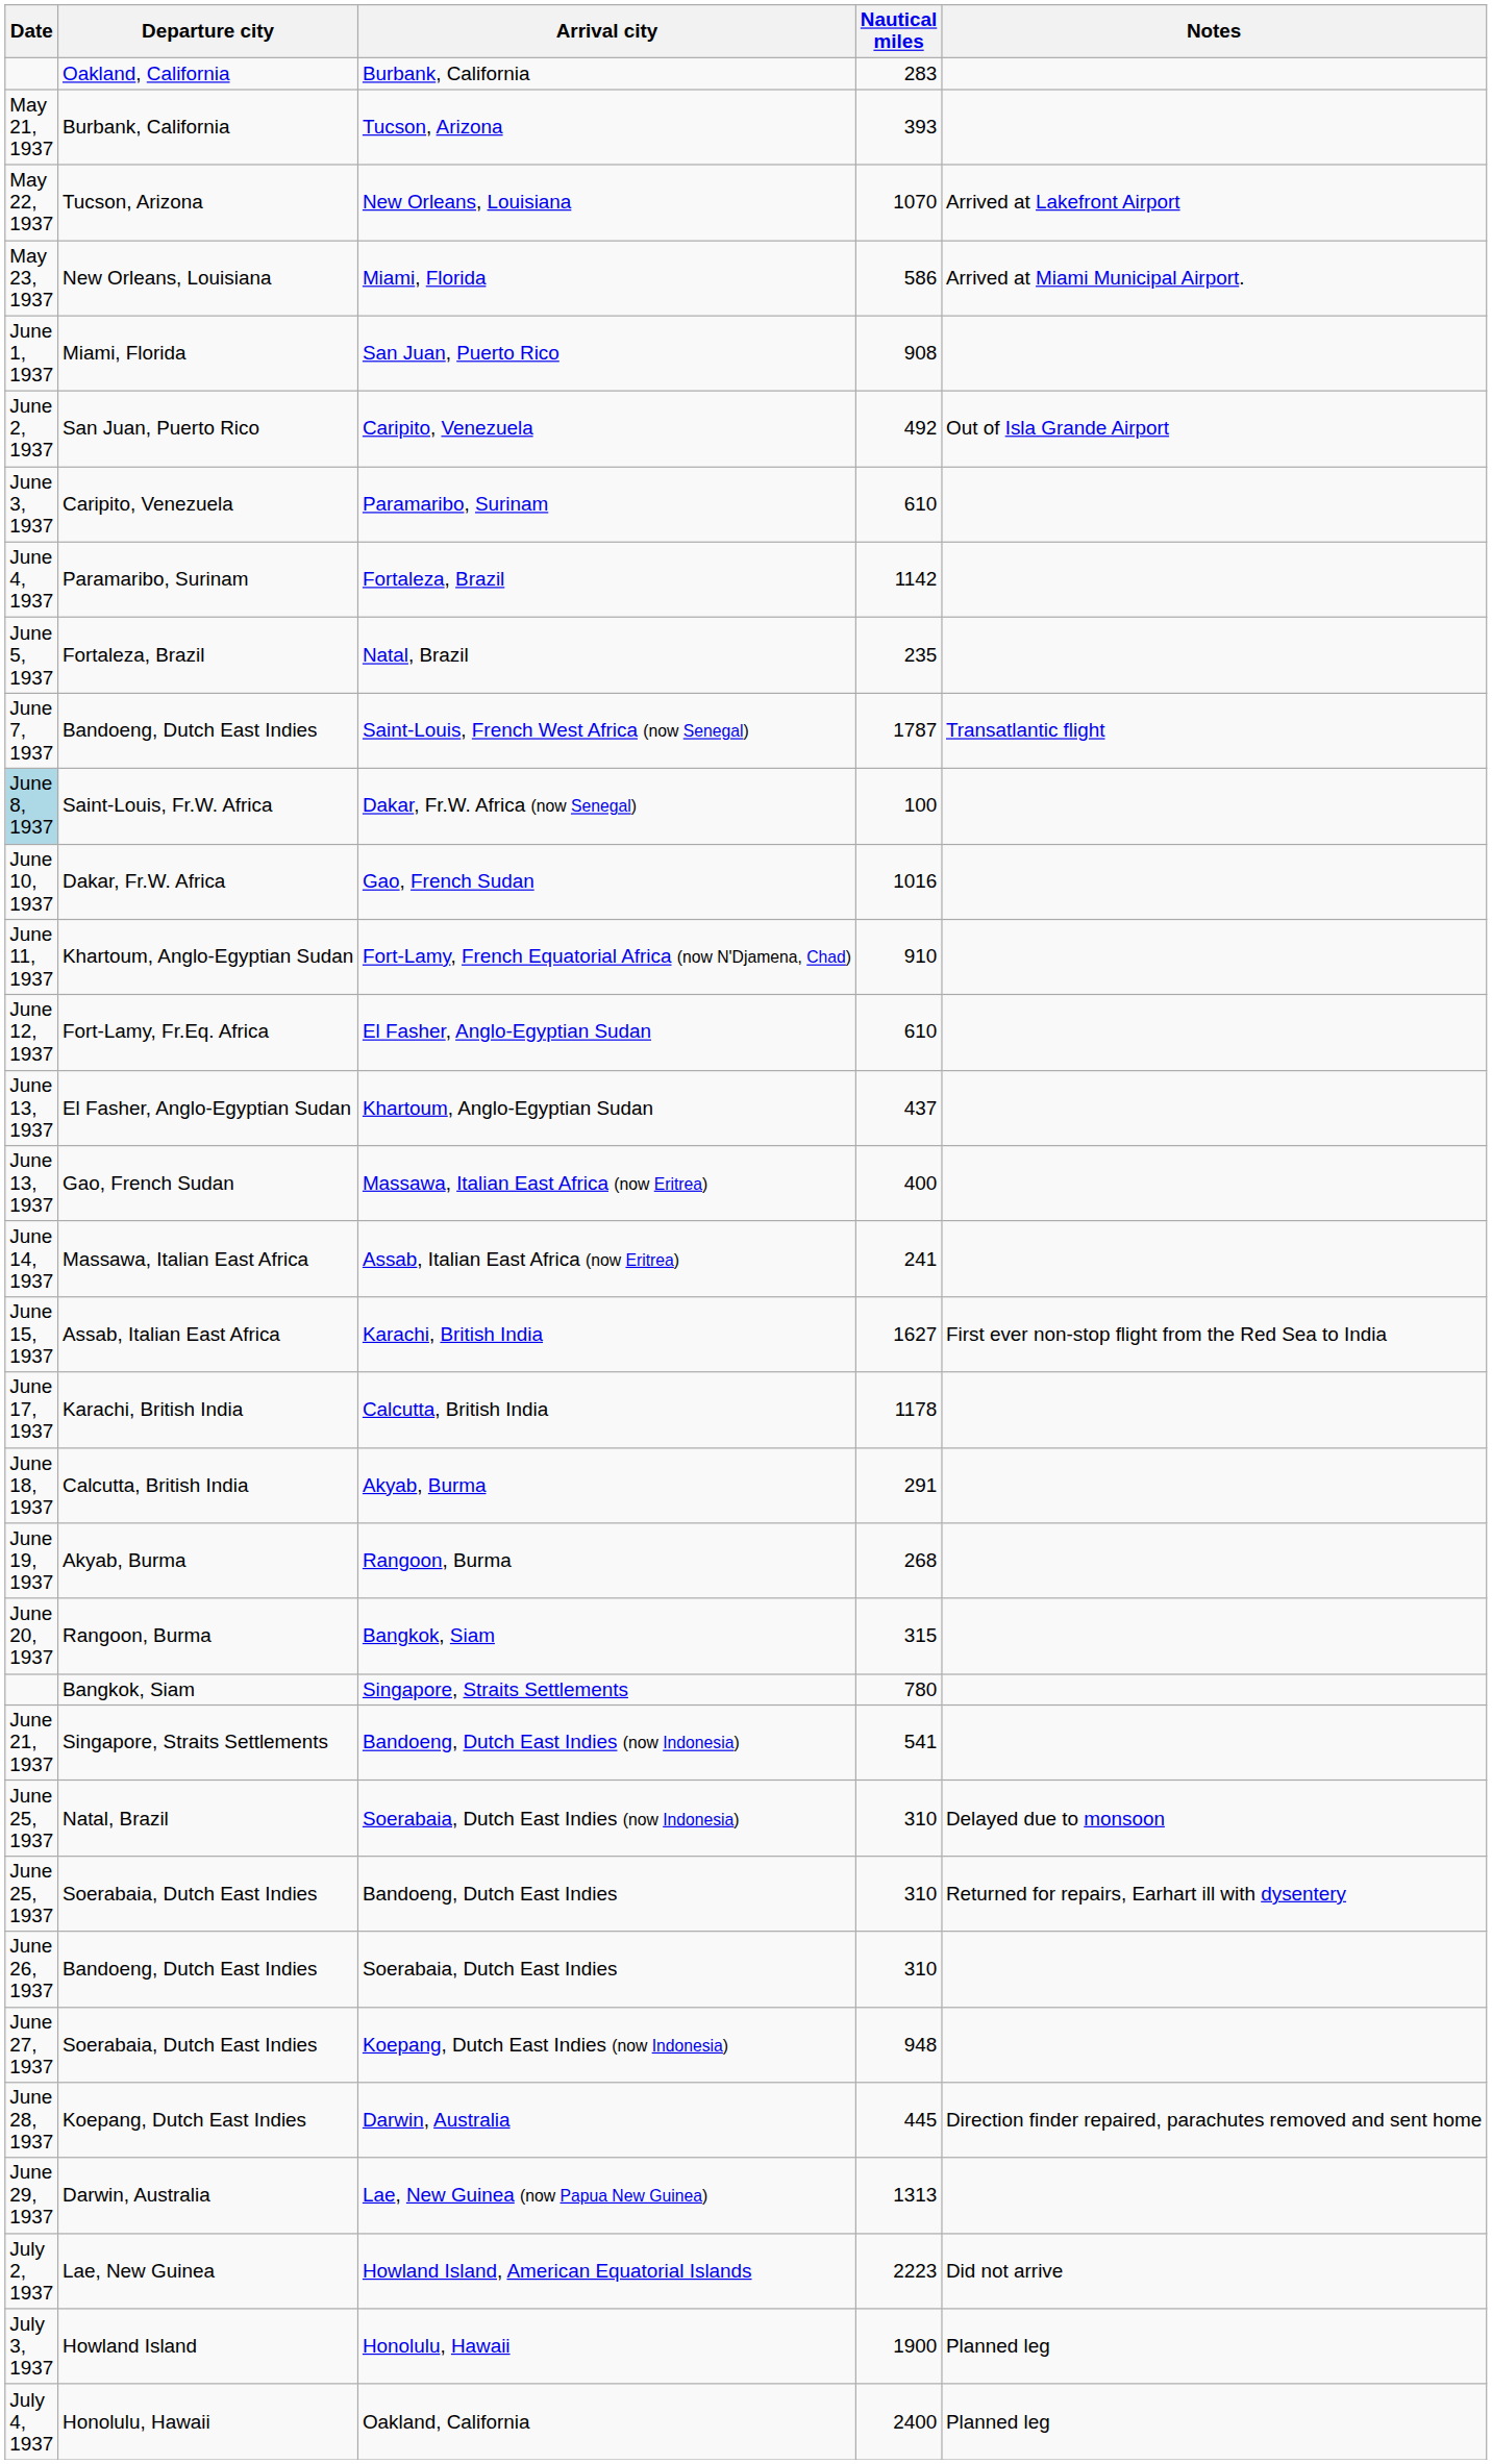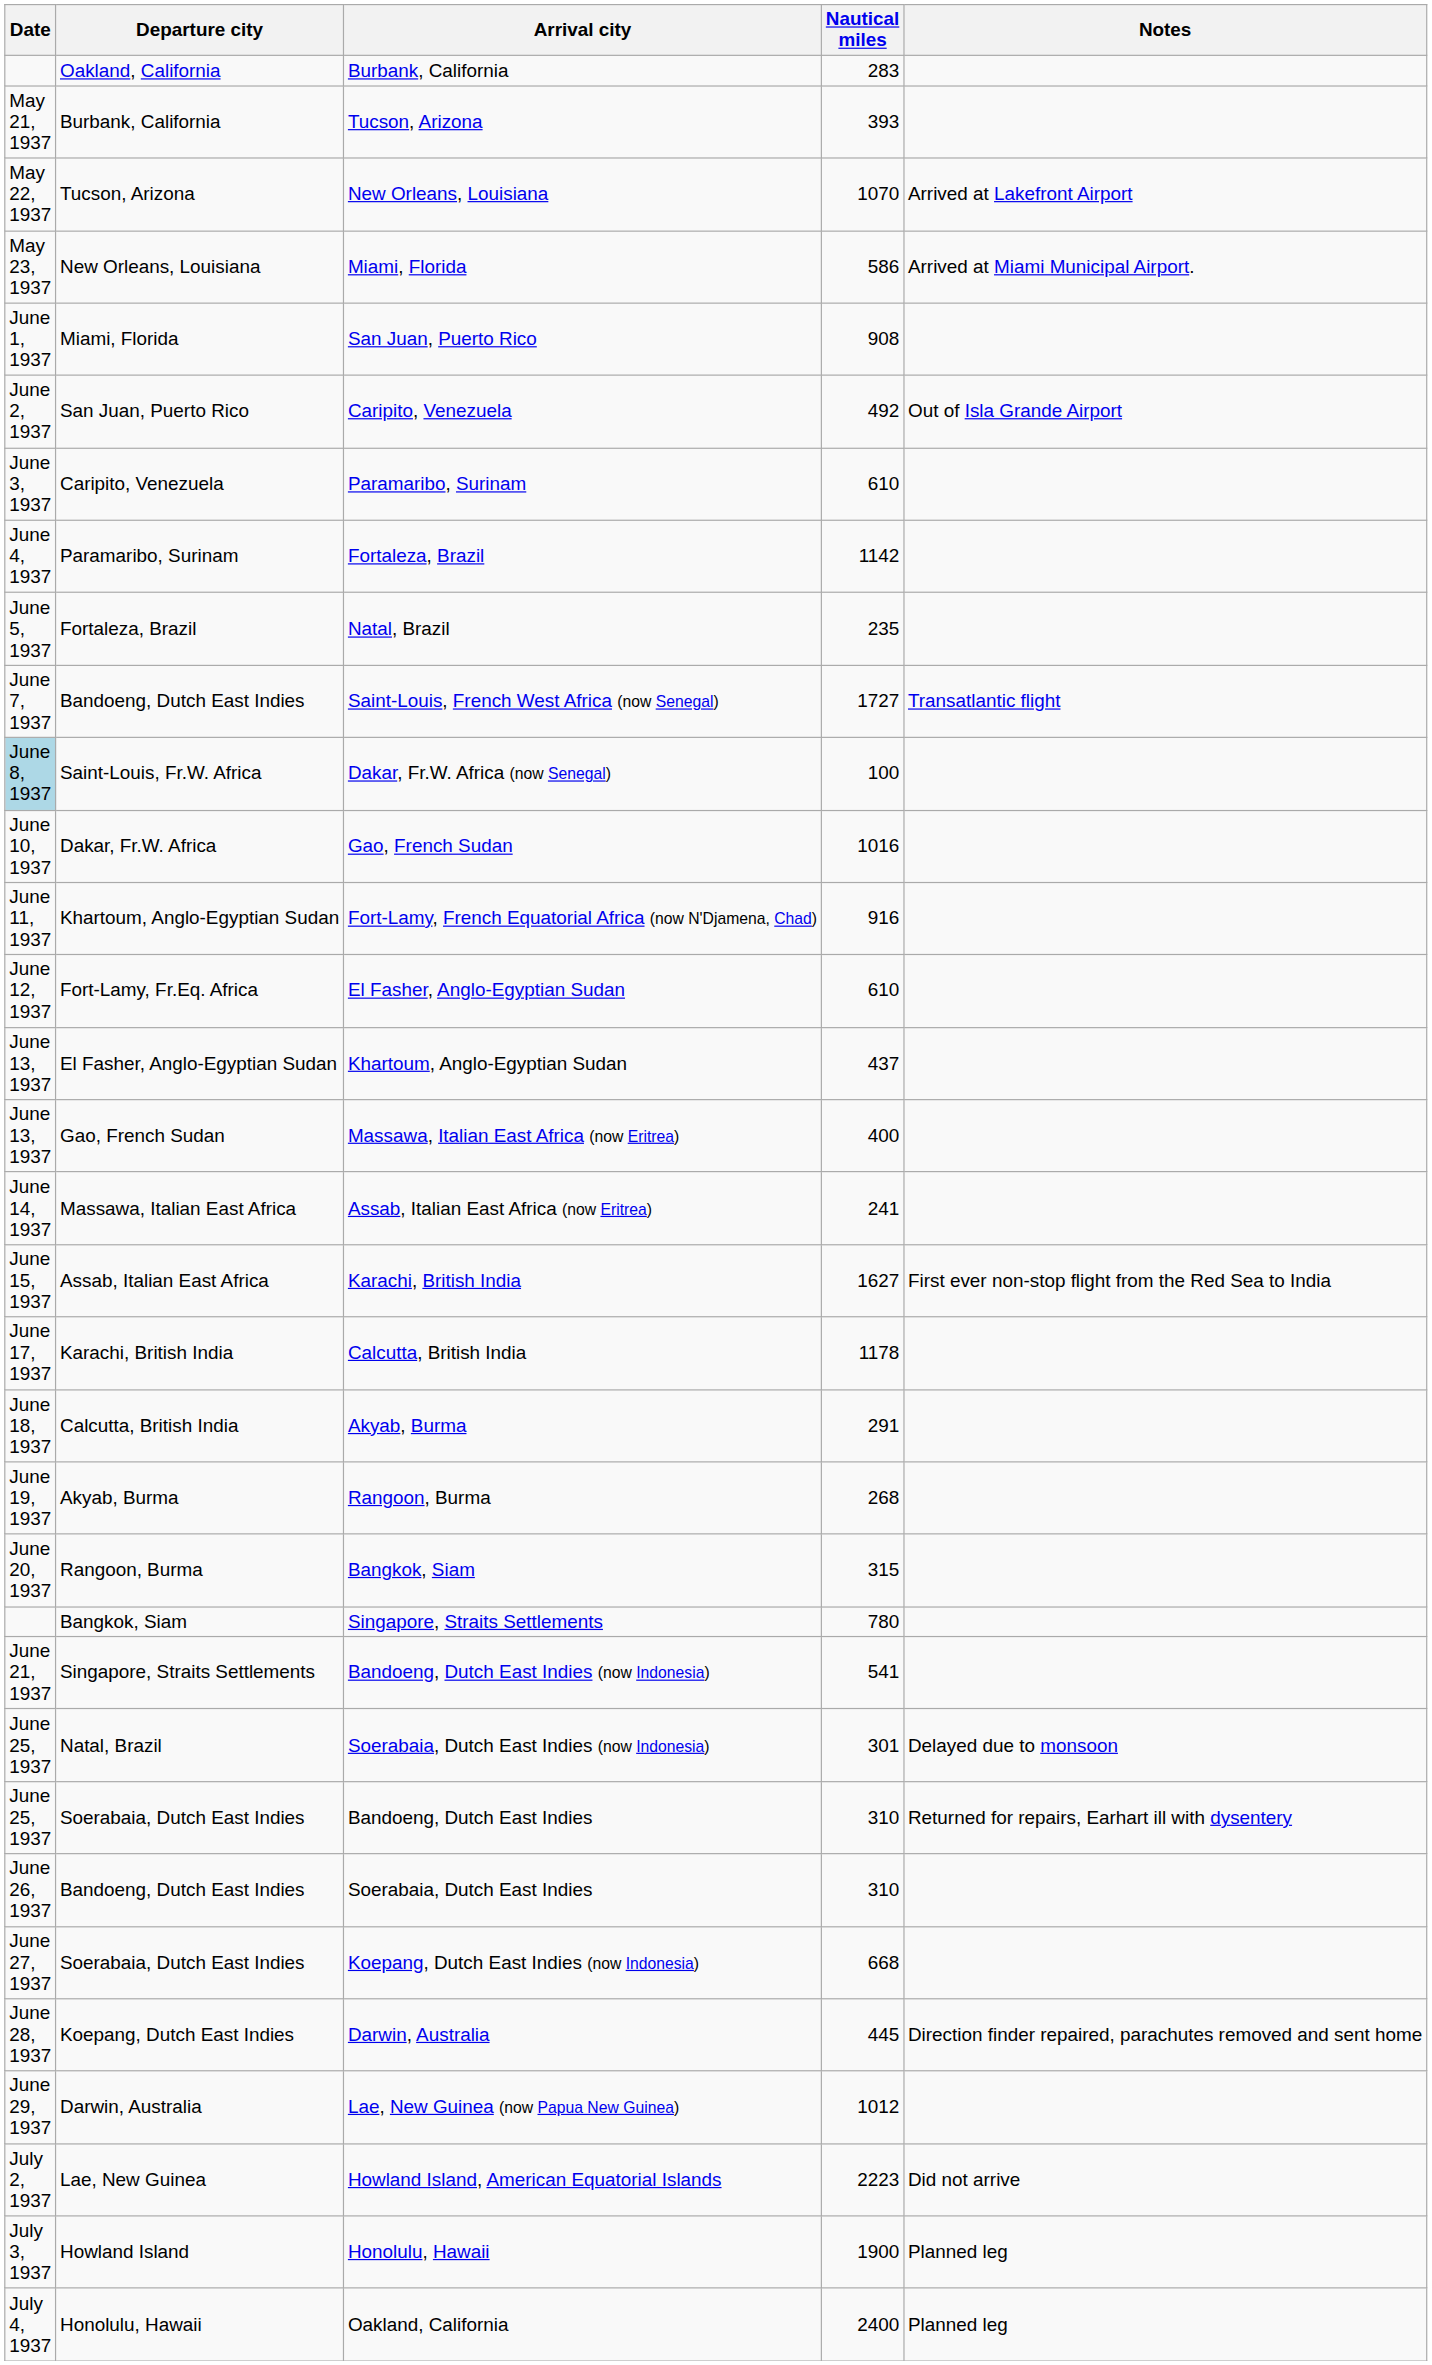Saint-Louis, French West Africa (now Senegal) | Nautical miles: 1787 -> 1727
Fort-Lamy, French Equatorial Africa (now N'Djamena, Chad) | Nautical miles: 910 -> 916
Soerabaia, Dutch East Indies (now Indonesia) | Nautical miles: 310 -> 301
Koepang, Dutch East Indies (now Indonesia) | Nautical miles: 948 -> 668
Lae, New Guinea (now Papua New Guinea) | Nautical miles: 1313 -> 1012
